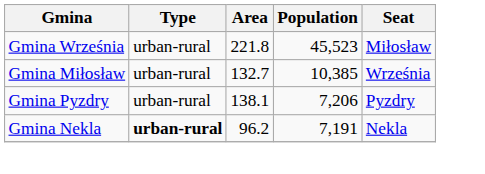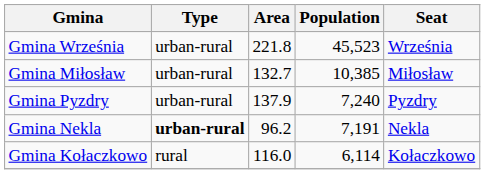Gmina Września | Seat: Miłosław -> Września
Gmina Miłosław | Seat: Września -> Miłosław
Gmina Pyzdry | Area: 138.1 -> 137.9
Gmina Pyzdry | Population: 7,206 -> 7,240
+ row: Gmina Kołaczkowo | rural | 116.0 | 6,114 | Kołaczkowo
